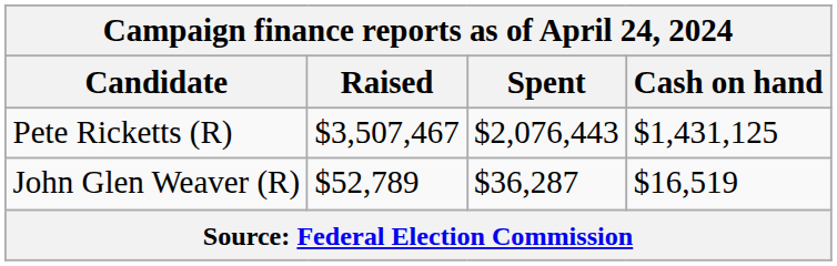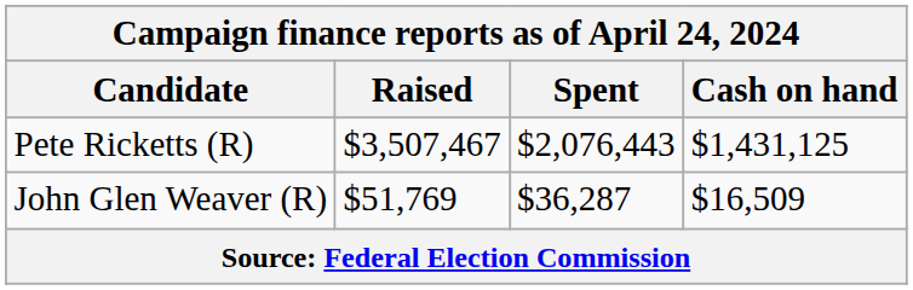John Glen Weaver (R) | Raised: $52,789 -> $51,769
John Glen Weaver (R) | Cash on hand: $16,519 -> $16,509
